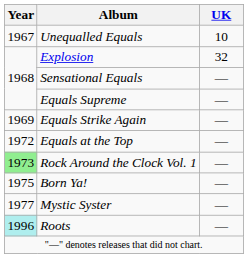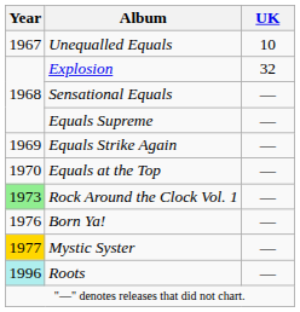Equals at the Top | Year: 1972 -> 1970
Born Ya! | Year: 1975 -> 1976
Mystic Syster | Year: no background -> gold background
